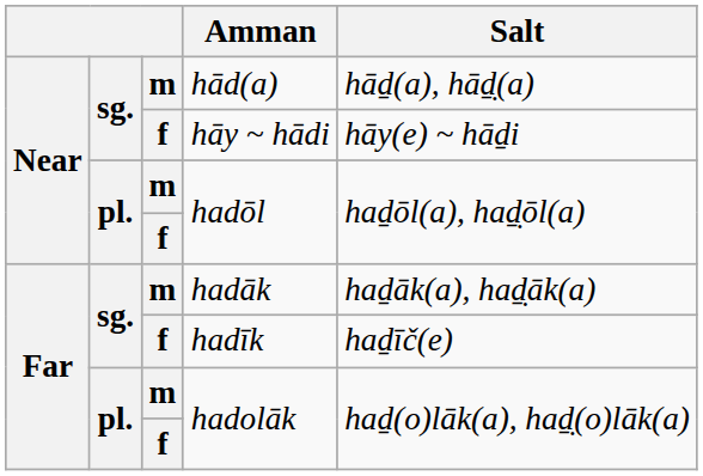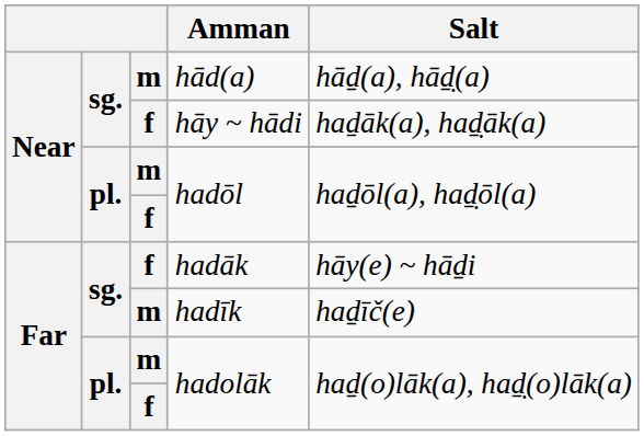hāy ~ hādi | Salt: hāy(e) ~ hāḏi -> haḏāk(a), haḏ̣āk(a)
hadāk | column 3: m -> f
hadāk | Salt: haḏāk(a), haḏ̣āk(a) -> hāy(e) ~ hāḏi
hadīk | column 3: f -> m
